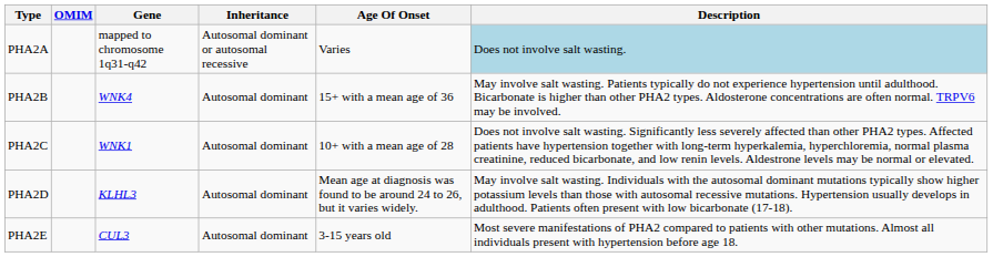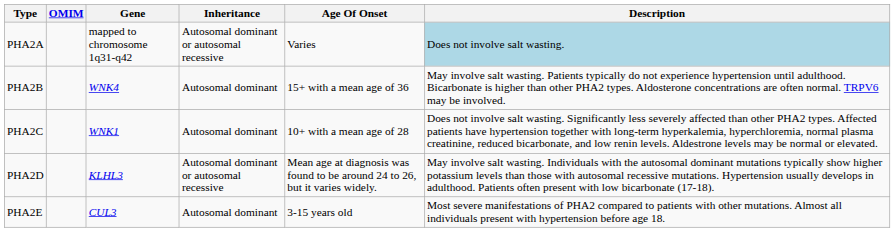PHA2D | Inheritance: Autosomal dominant -> Autosomal dominant or autosomal recessive
